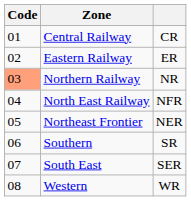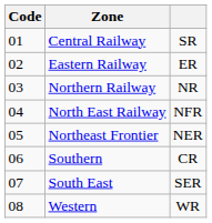Central Railway | column 3: CR -> SR
Northern Railway | Code: lightsalmon background -> no background
Southern | column 3: SR -> CR
